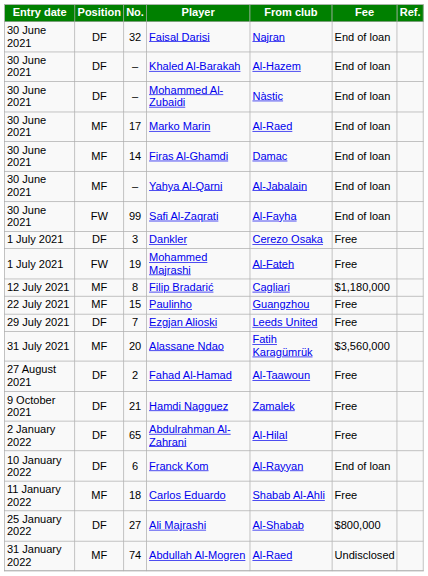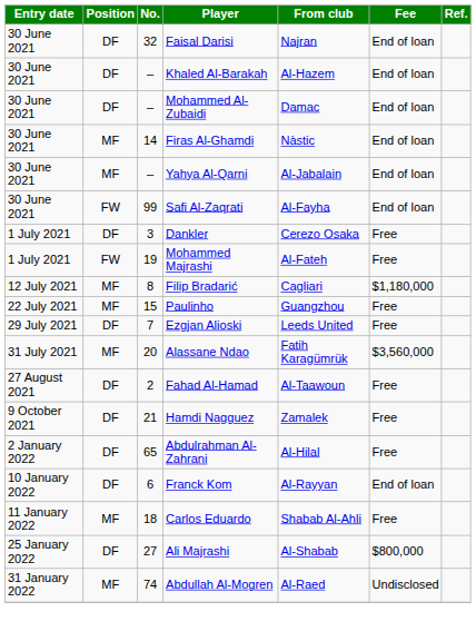Mohammed Al-Zubaidi | From club: Nàstic -> Damac
- row: 30 June 2021 | MF | 17 | Marko Marin | Al-Raed | End of loan
Firas Al-Ghamdi | From club: Damac -> Nàstic
